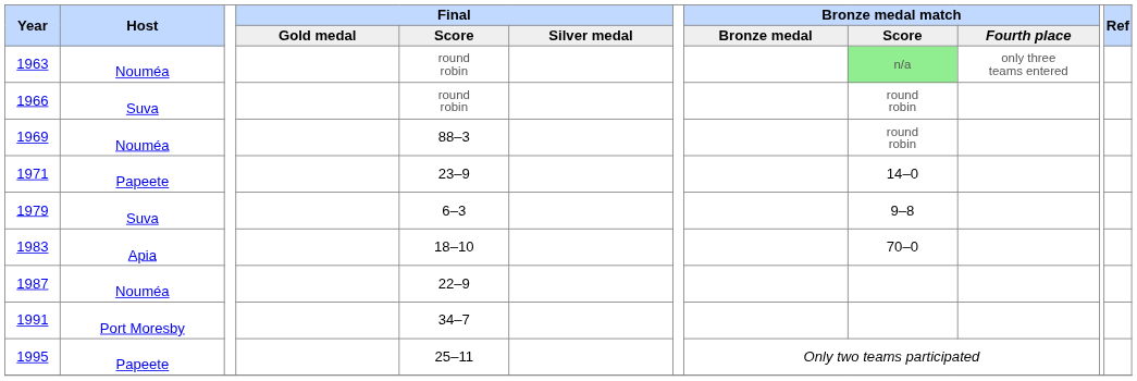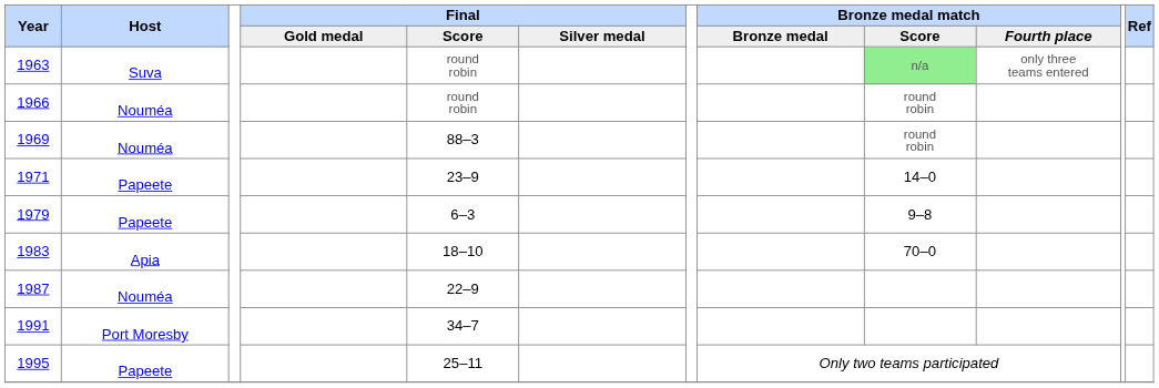1963 | Host: Nouméa -> Suva
1966 | Host: Suva -> Nouméa
1979 | Host: Suva -> Papeete
